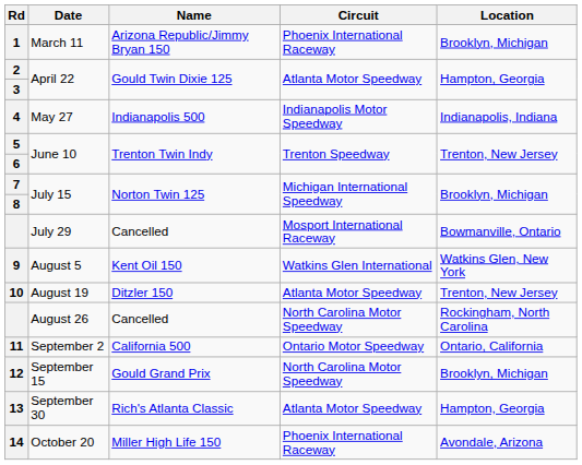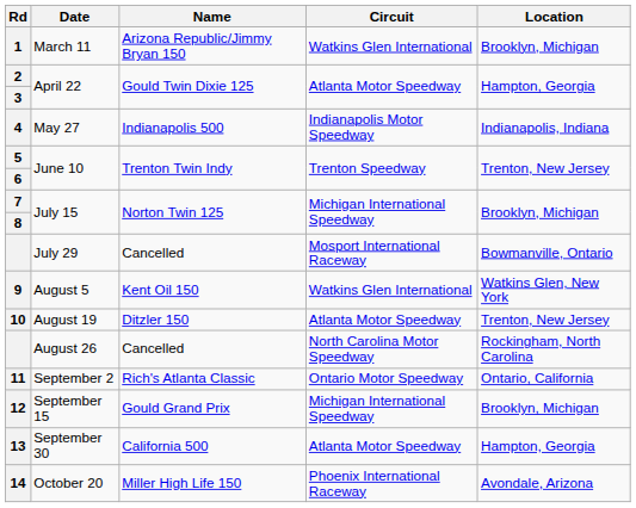1 | Circuit: Phoenix International Raceway -> Watkins Glen International
11 | Name: California 500 -> Rich's Atlanta Classic
12 | Circuit: North Carolina Motor Speedway -> Michigan International Speedway
13 | Name: Rich's Atlanta Classic -> California 500
